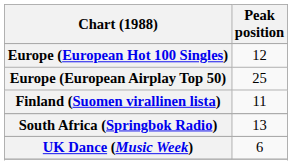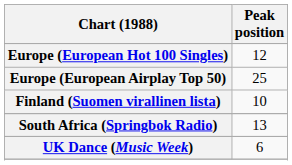Finland (Suomen virallinen lista) | Peak position: 11 -> 10
